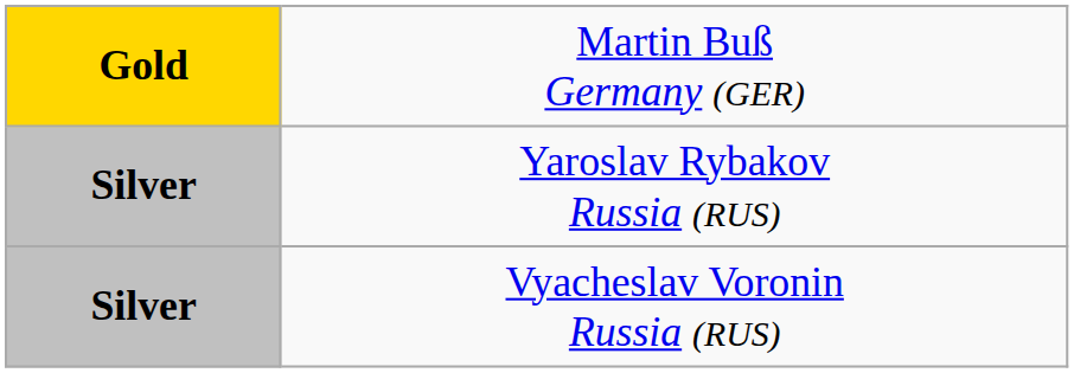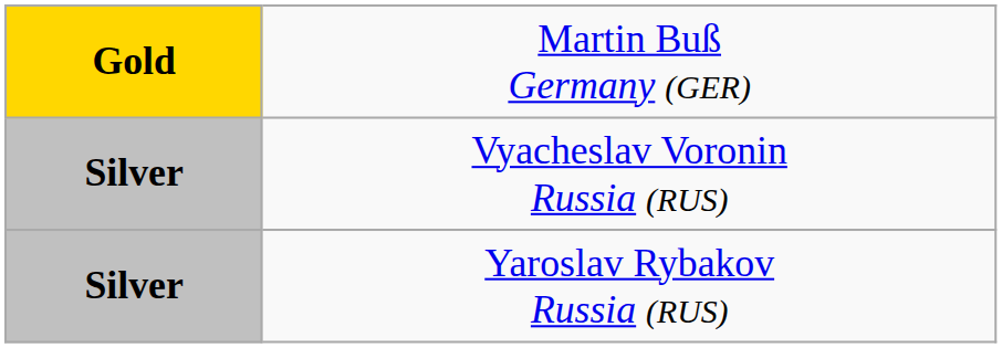rows swapped: Vyacheslav Voronin Russia (RUS) <-> Yaroslav Rybakov Russia (RUS)
